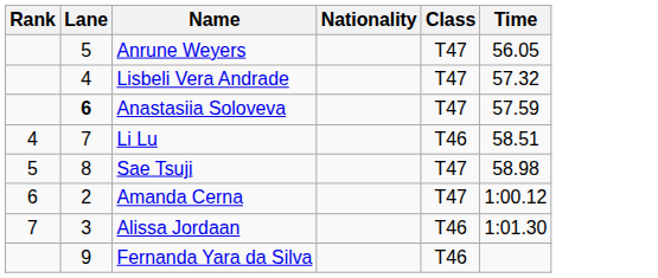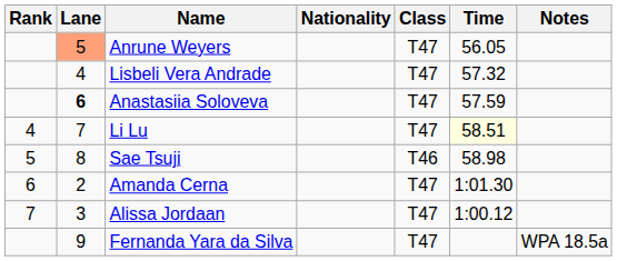+ column: Notes | WPA 18.5a
Anrune Weyers | Lane: no background -> lightsalmon background
Li Lu | Class: T46 -> T47
Li Lu | Time: no background -> lightyellow background
Sae Tsuji | Class: T47 -> T46
Amanda Cerna | Time: 1:00.12 -> 1:01.30
Alissa Jordaan | Class: T46 -> T47
Alissa Jordaan | Time: 1:01.30 -> 1:00.12
Fernanda Yara da Silva | Class: T46 -> T47
